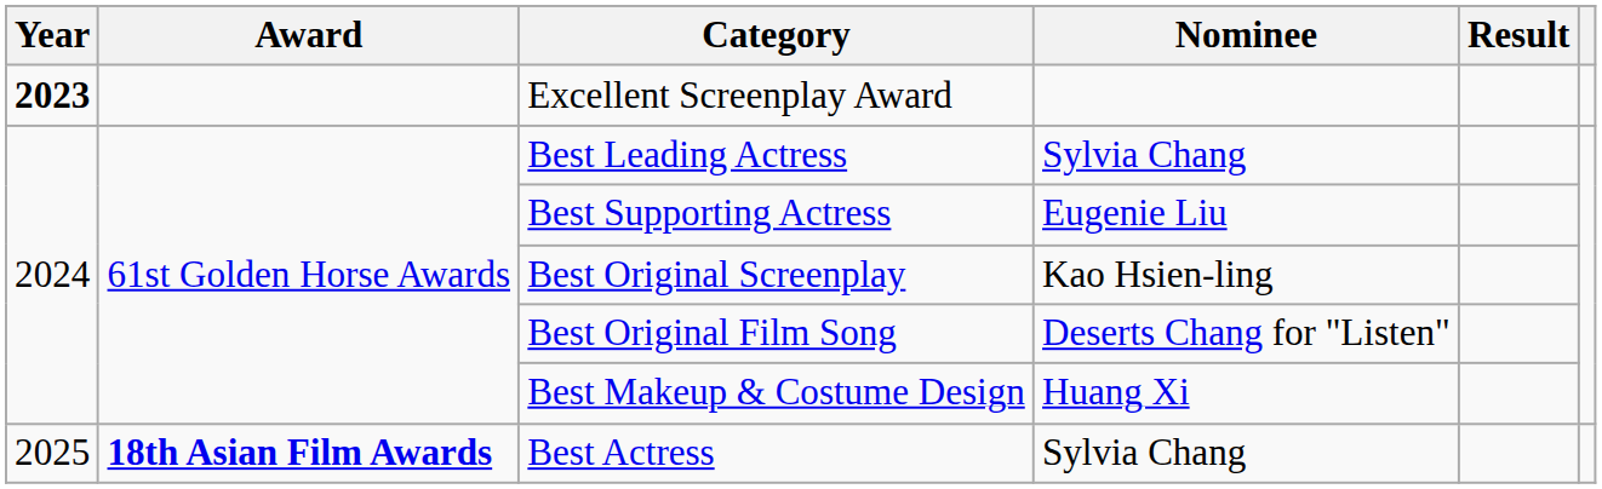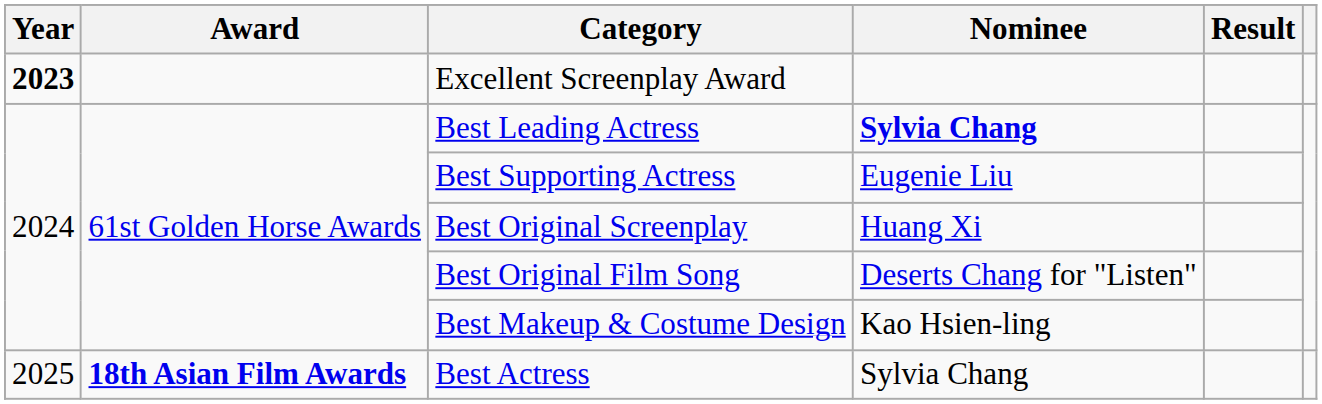Best Leading Actress | Nominee: normal -> bold
Best Original Screenplay | Nominee: Kao Hsien-ling -> Huang Xi
Best Makeup & Costume Design | Nominee: Huang Xi -> Kao Hsien-ling
